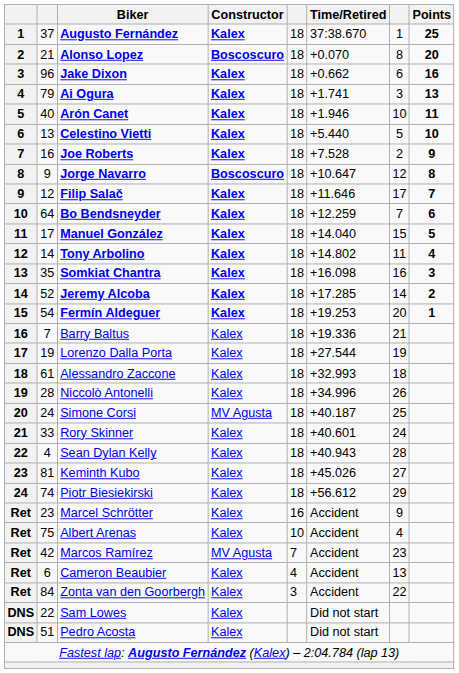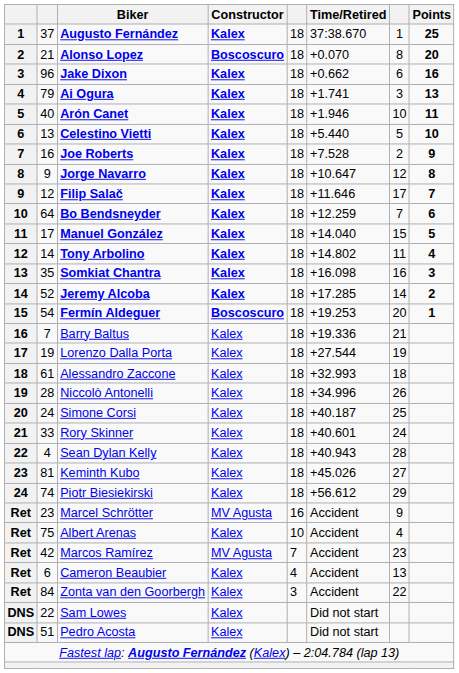Jorge Navarro | Constructor: Boscoscuro -> Kalex
Fermín Aldeguer | Constructor: Kalex -> Boscoscuro
Simone Corsi | Constructor: MV Agusta -> Kalex
Marcel Schrötter | Constructor: Kalex -> MV Agusta
